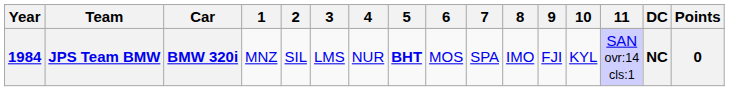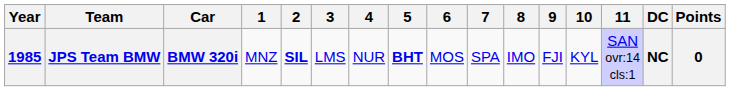JPS Team BMW | Year: 1984 -> 1985
JPS Team BMW | 2: normal -> bold
